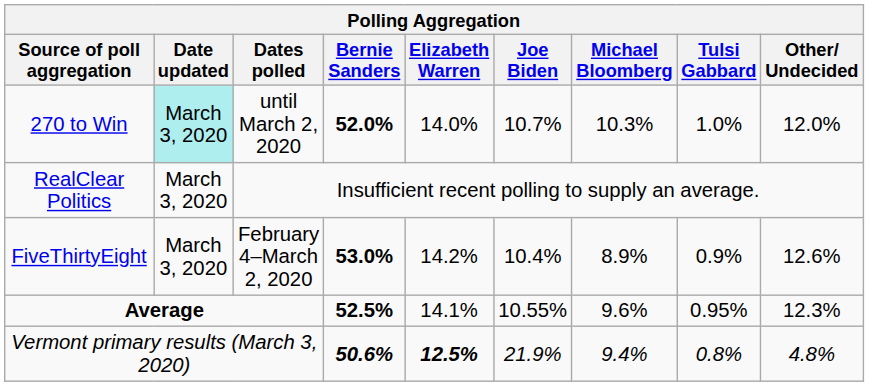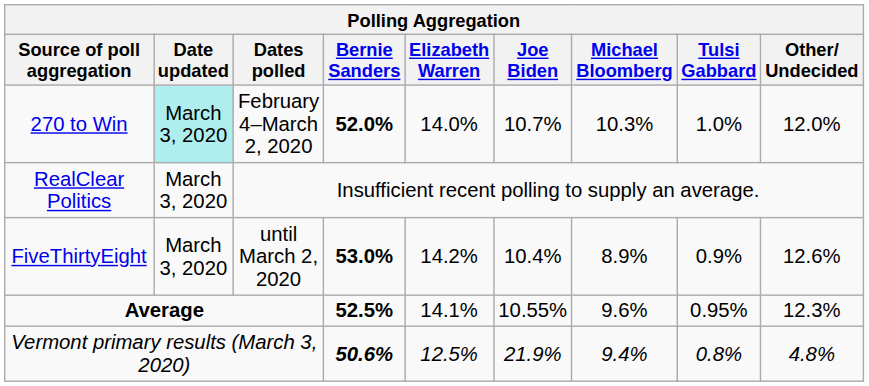270 to Win | Dates polled: until March 2, 2020 -> February 4–March 2, 2020
FiveThirtyEight | Dates polled: February 4–March 2, 2020 -> until March 2, 2020
Vermont primary results (March 3, 2020) | Elizabeth Warren: bold -> normal
